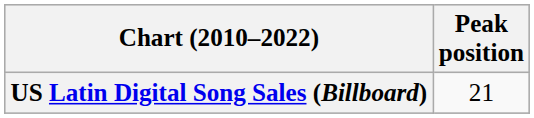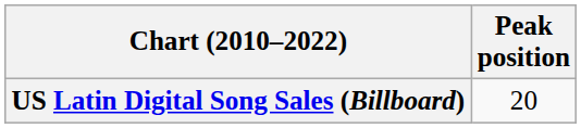US Latin Digital Song Sales (Billboard) | Peak position: 21 -> 20
